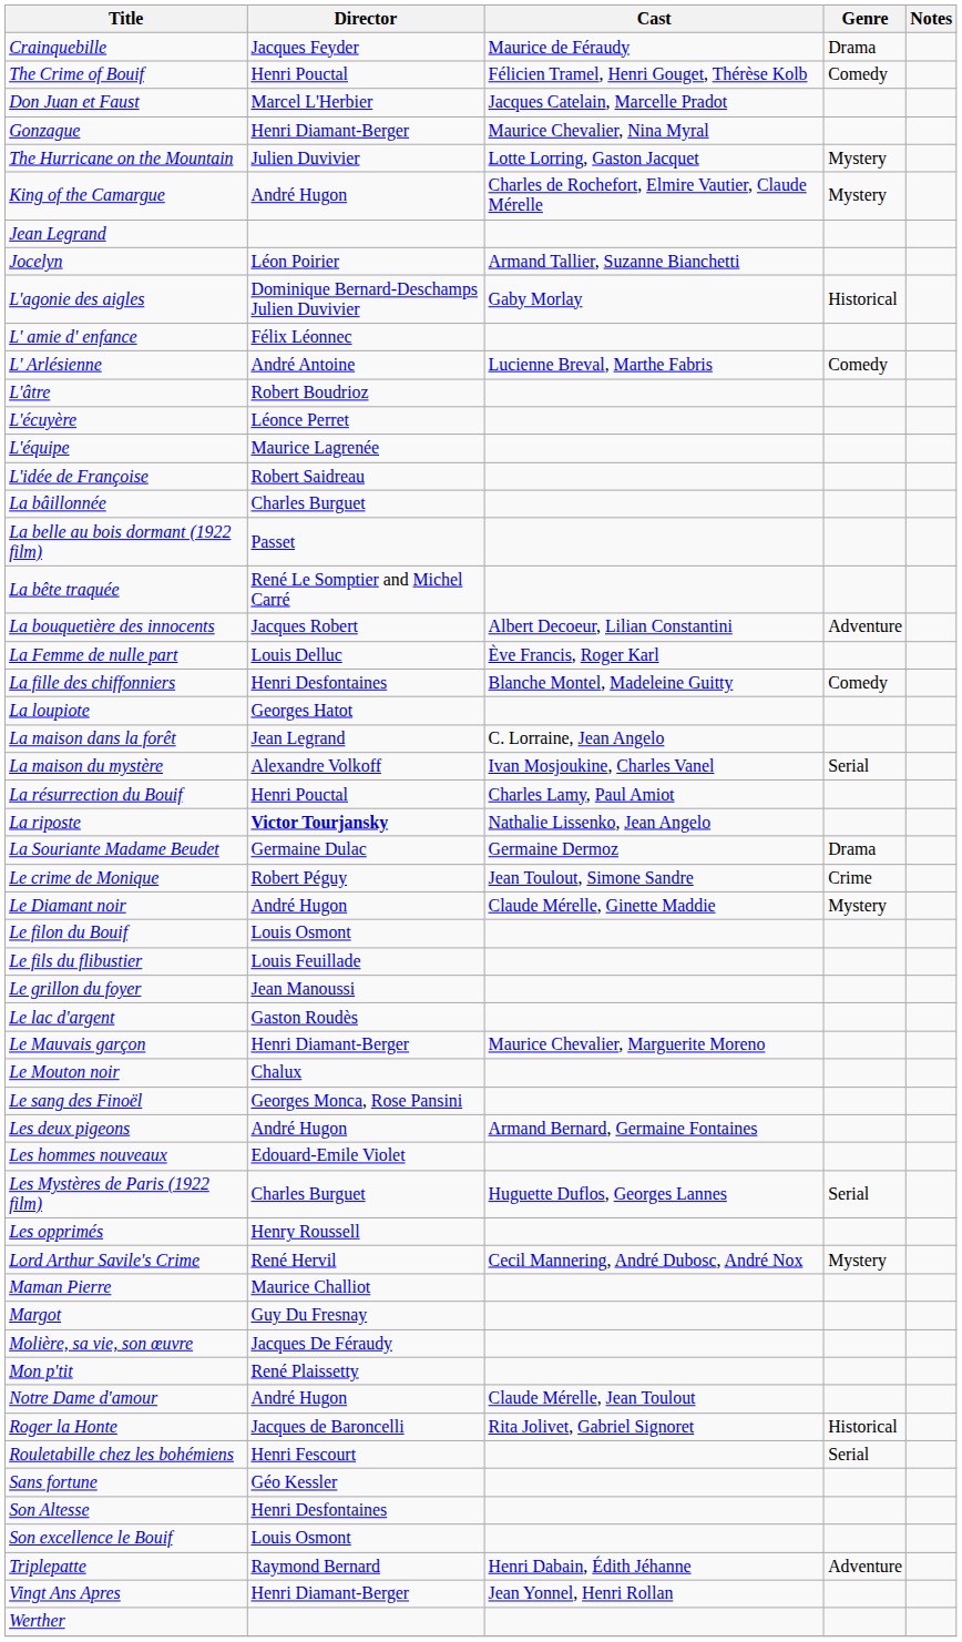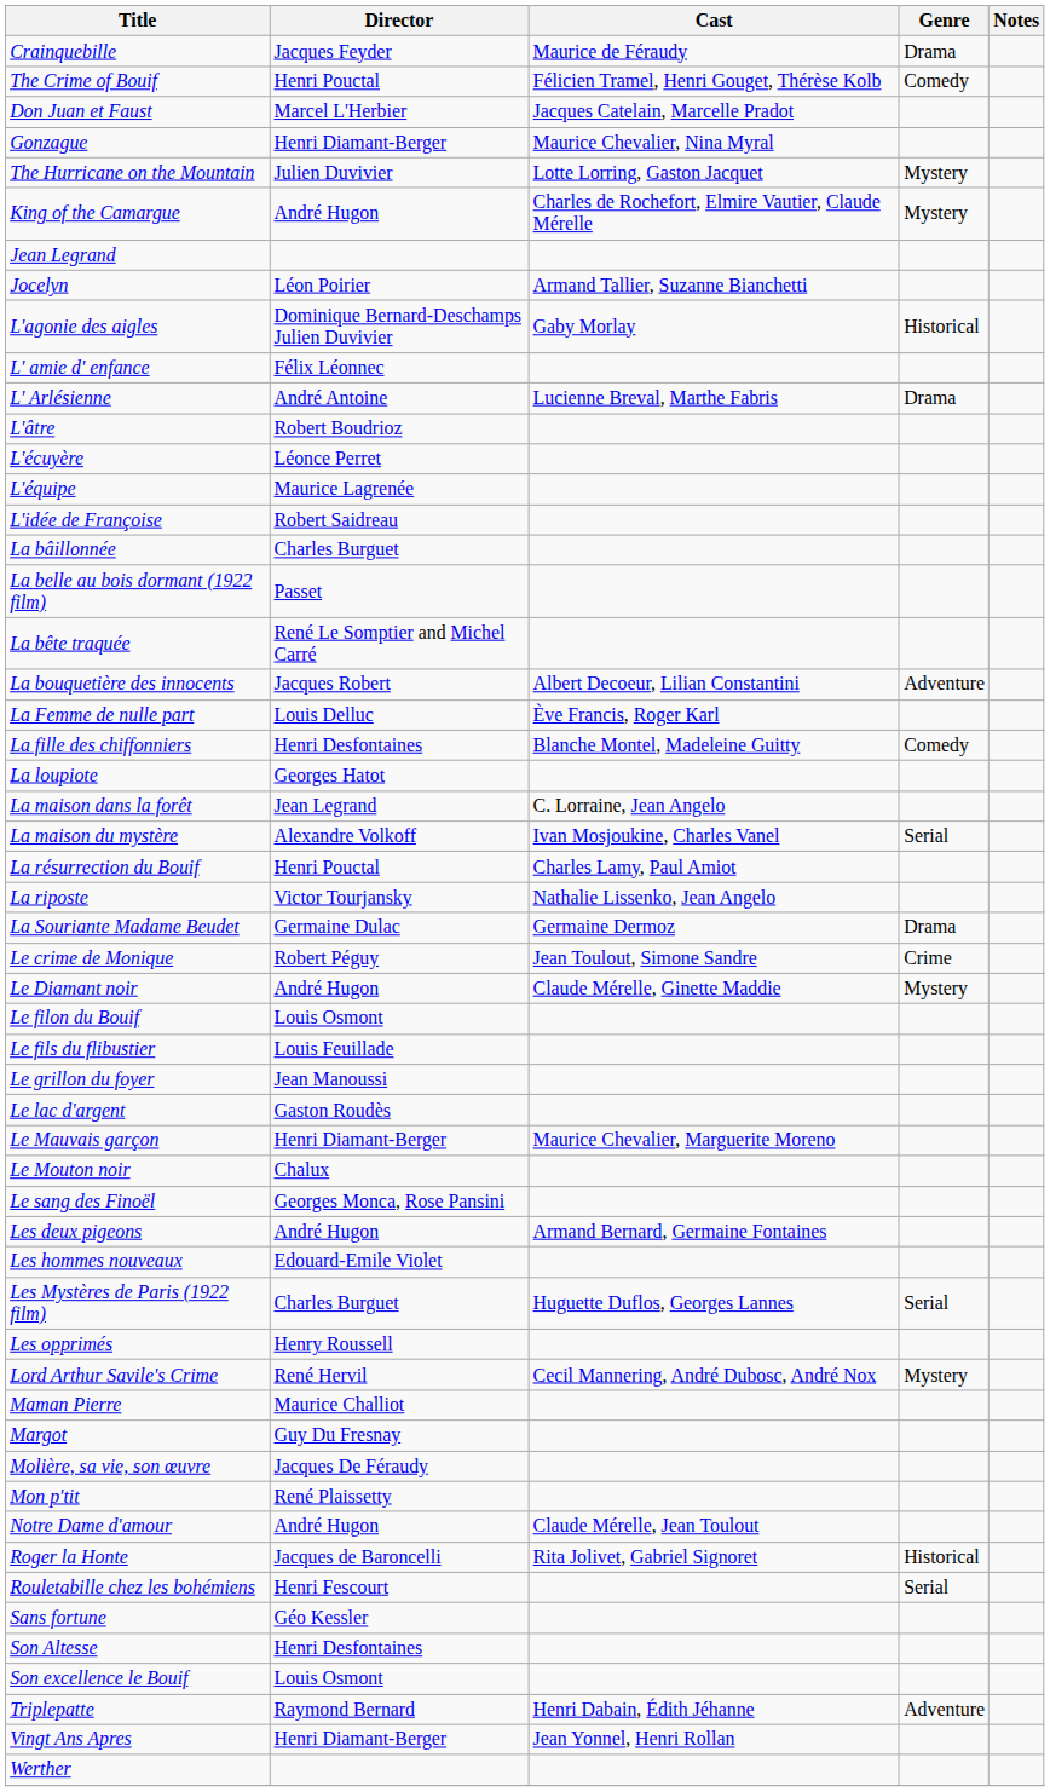L' Arlésienne | Genre: Comedy -> Drama
La riposte | Director: bold -> normal
